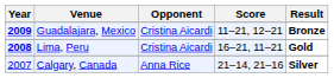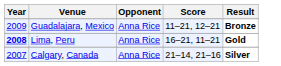Guadalajara, Mexico | Year: bold -> normal
Guadalajara, Mexico | Opponent: Cristina Aicardi -> Anna Rice
Lima, Peru | Opponent: Cristina Aicardi -> Anna Rice
